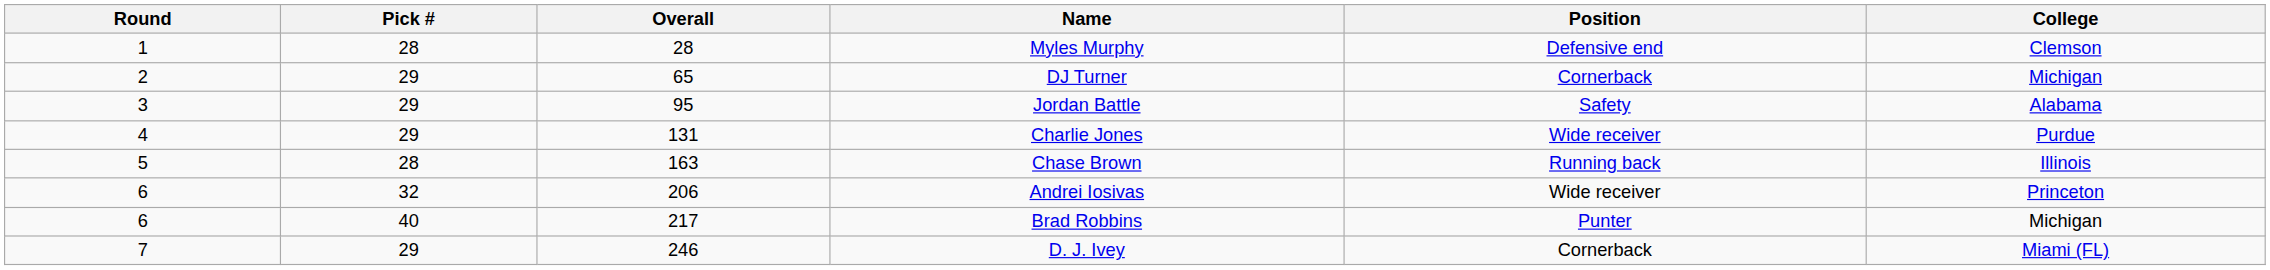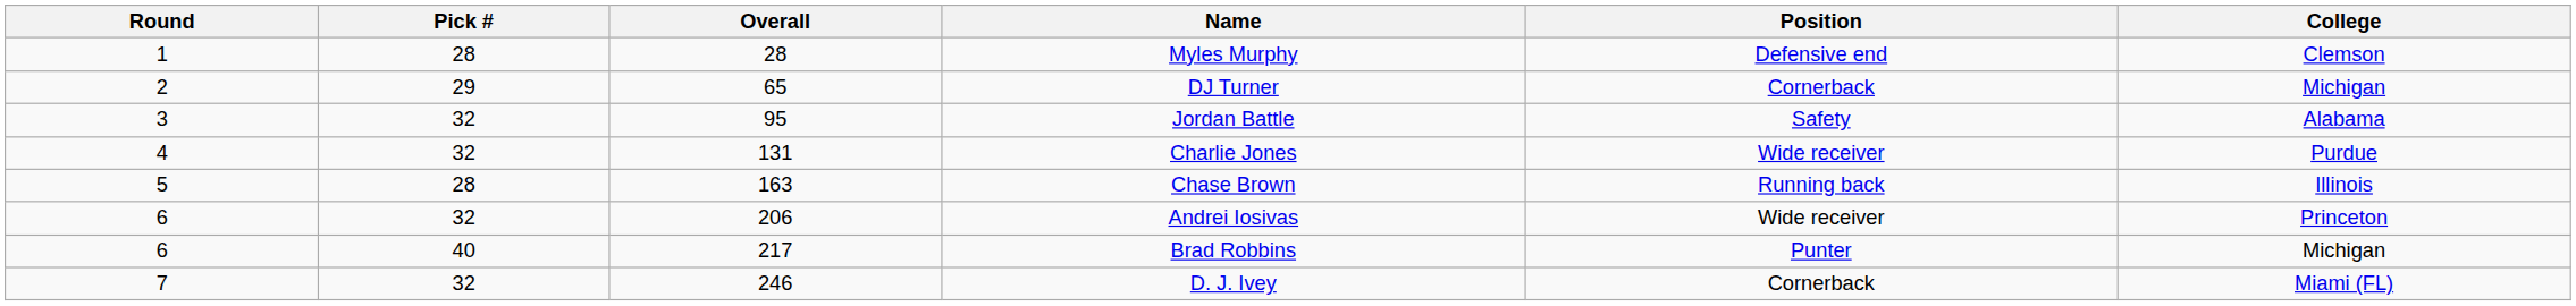Jordan Battle | Pick #: 29 -> 32
Charlie Jones | Pick #: 29 -> 32
D. J. Ivey | Pick #: 29 -> 32
